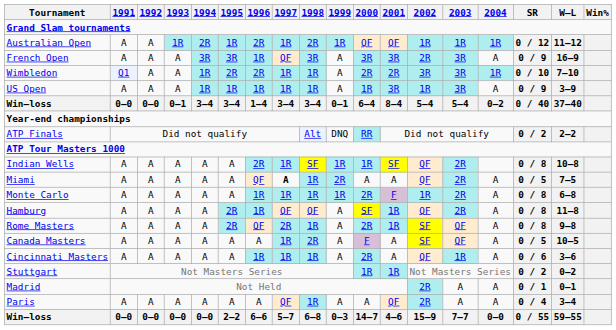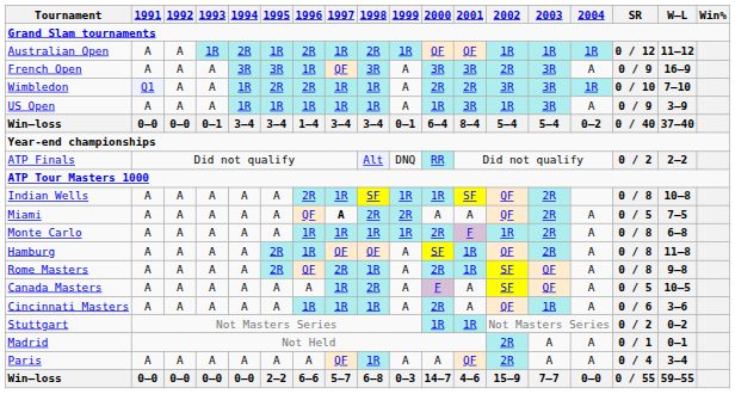Miami | 1998: 1R -> 2R
